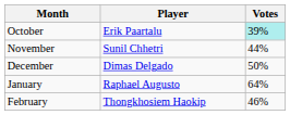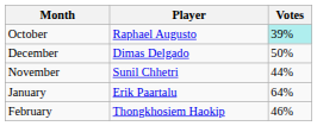October | Player: Erik Paartalu -> Raphael Augusto
rows swapped: November <-> December
January | Player: Raphael Augusto -> Erik Paartalu
